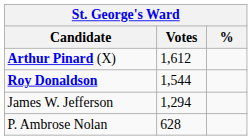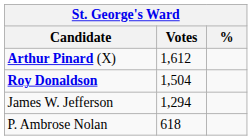Roy Donaldson | Votes: 1,544 -> 1,504
P. Ambrose Nolan | Votes: 628 -> 618
